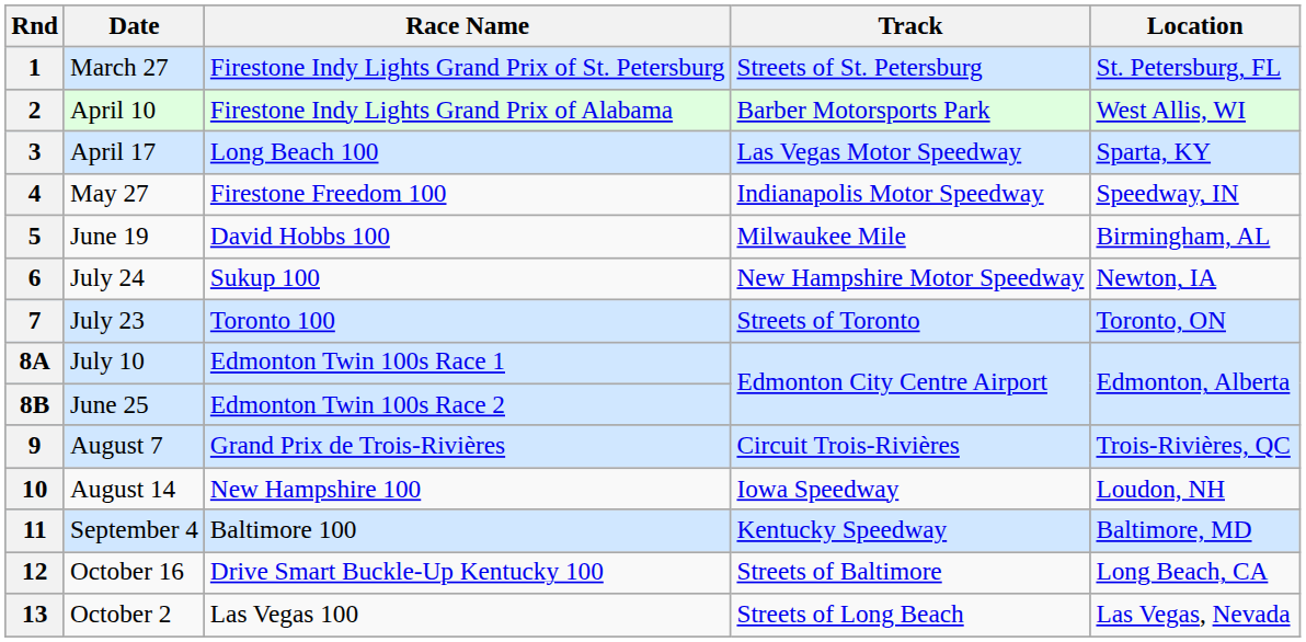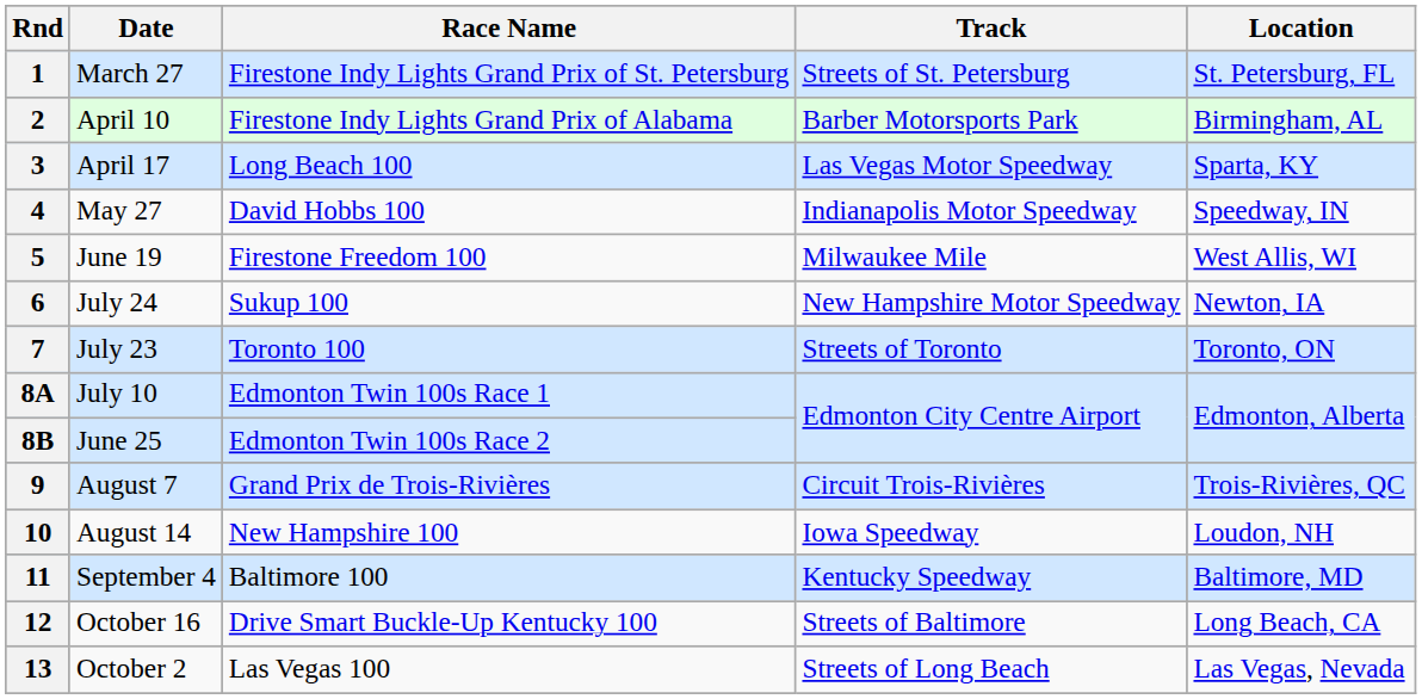2 | Location: West Allis, WI -> Birmingham, AL
4 | Race Name: Firestone Freedom 100 -> David Hobbs 100
5 | Race Name: David Hobbs 100 -> Firestone Freedom 100
5 | Location: Birmingham, AL -> West Allis, WI
